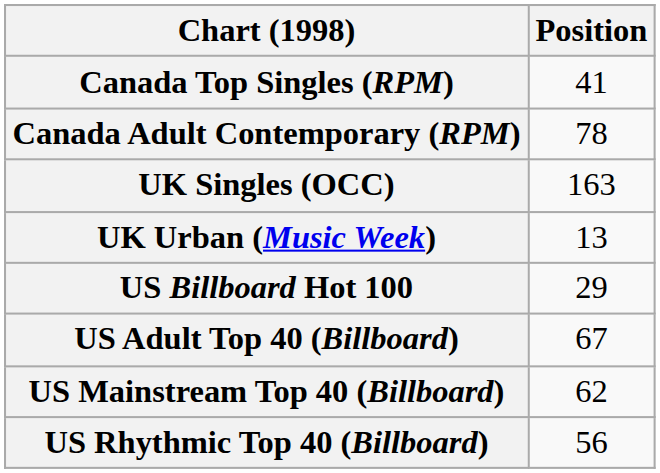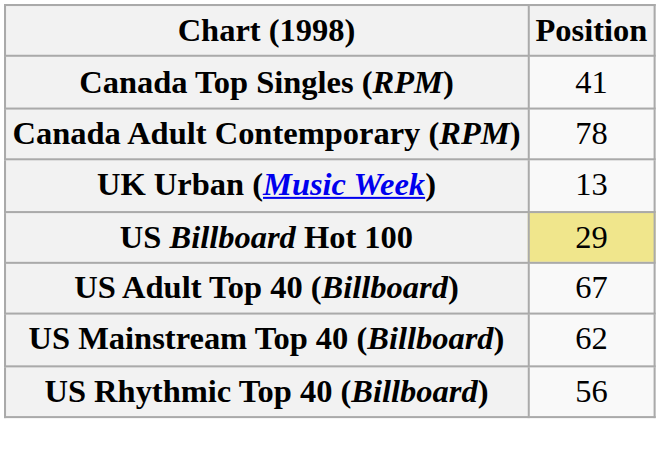- row: UK Singles (OCC) | 163
US Billboard Hot 100 | Position: no background -> khaki background
